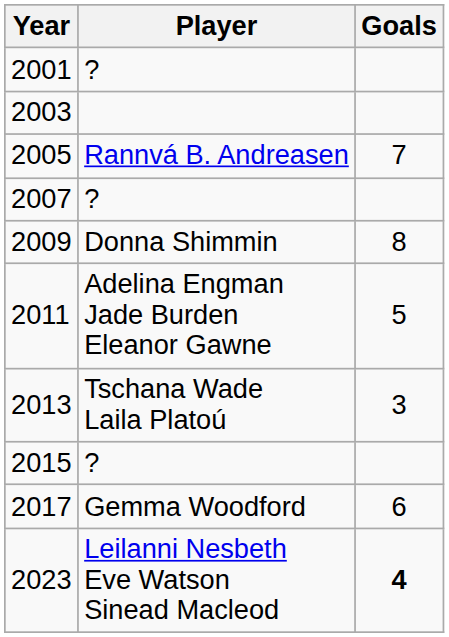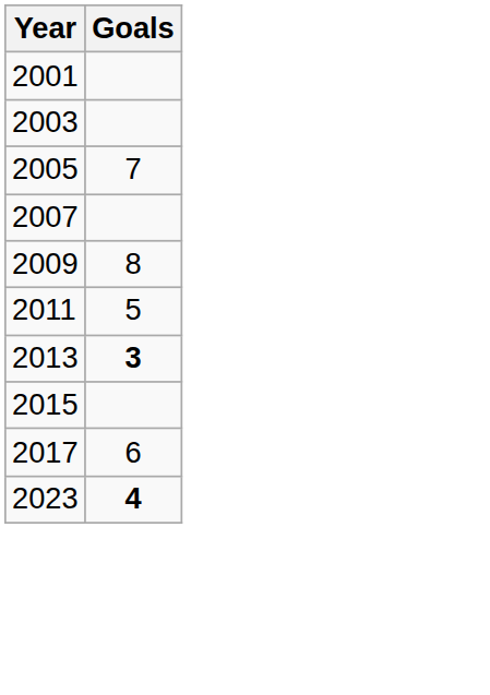- column: Player | ? | Rannvá B. Andreasen | ? | Donna Shimmin | Adelina Engman Jade Burden Eleanor Gawne | Tschana Wade Laila Platoú | ? | Gemma Woodford | Leilanni Nesbeth Eve Watson Sinead Macleod
2013 | Goals: normal -> bold
